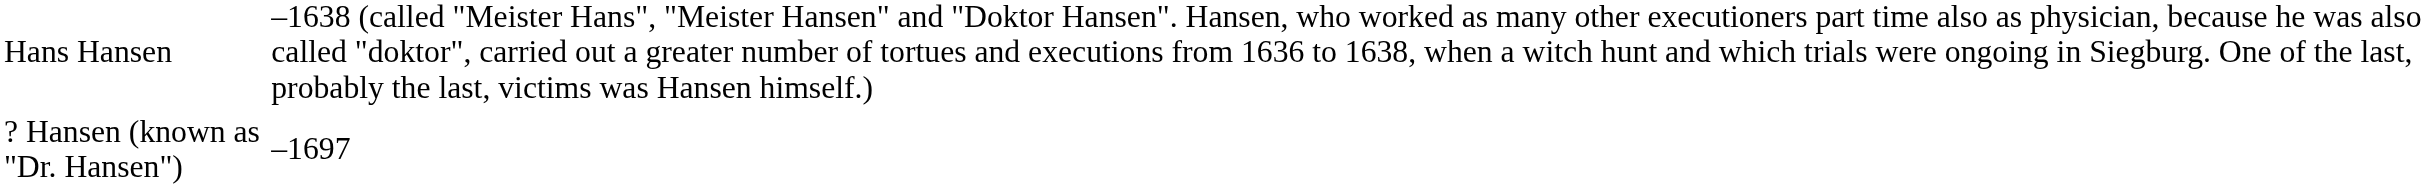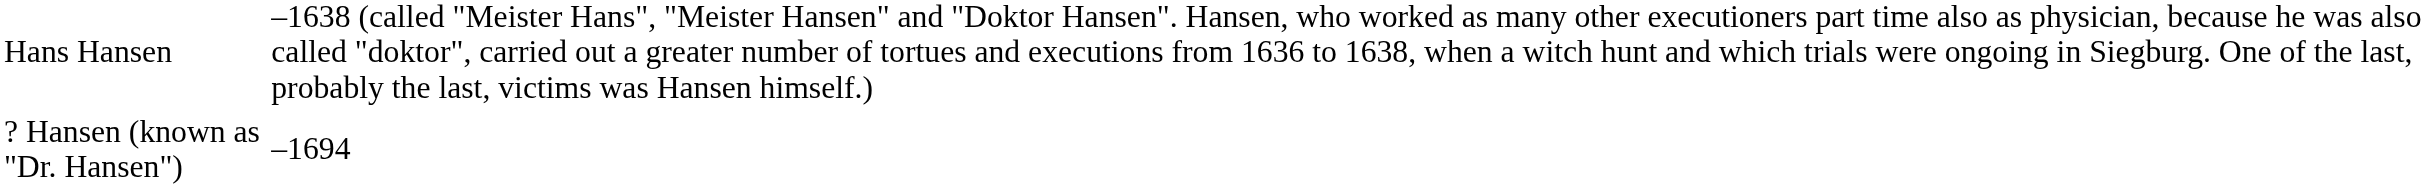? Hansen (known as "Dr. Hansen") | column 2: –1697 -> –1694
